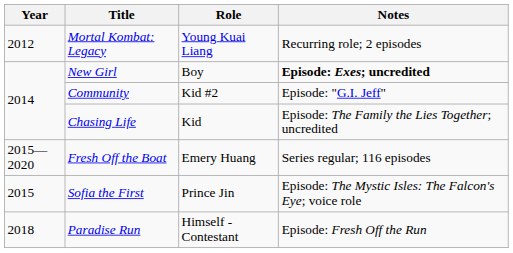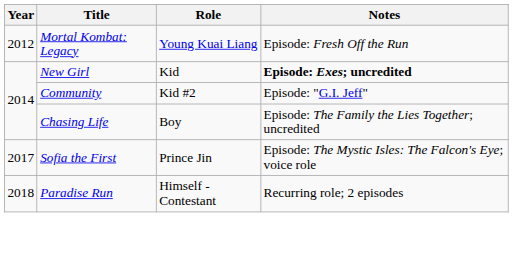Mortal Kombat: Legacy | Notes: Recurring role; 2 episodes -> Episode: Fresh Off the Run
New Girl | Role: Boy -> Kid
Chasing Life | Role: Kid -> Boy
- row: 2015—2020 | Fresh Off the Boat | Emery Huang | Series regular; 116 episodes
Sofia the First | Year: 2015 -> 2017
Paradise Run | Notes: Episode: Fresh Off the Run -> Recurring role; 2 episodes
